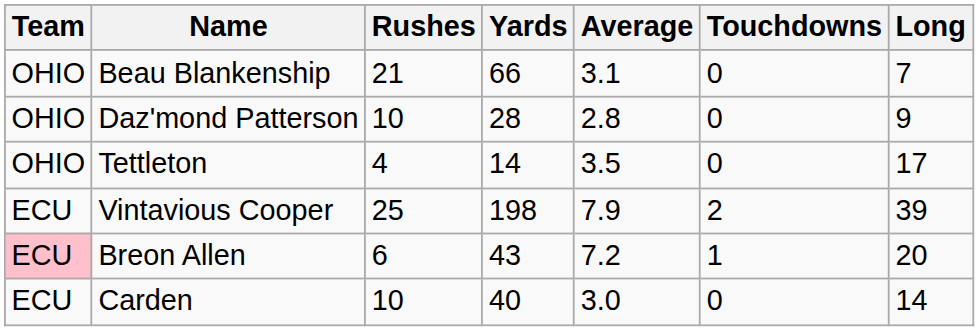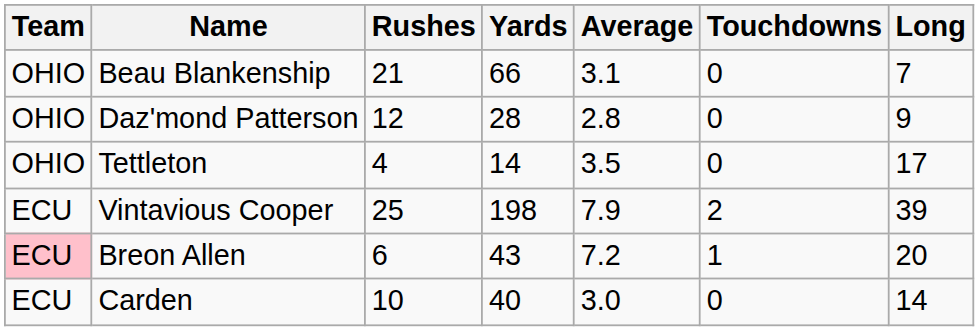Daz'mond Patterson | Rushes: 10 -> 12
